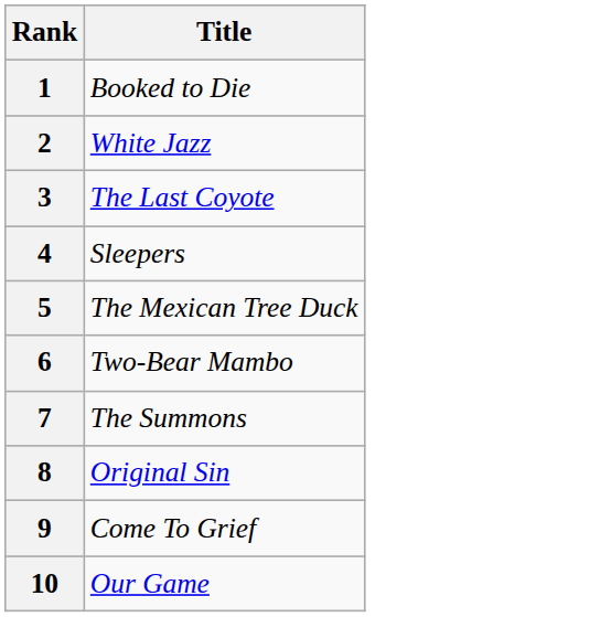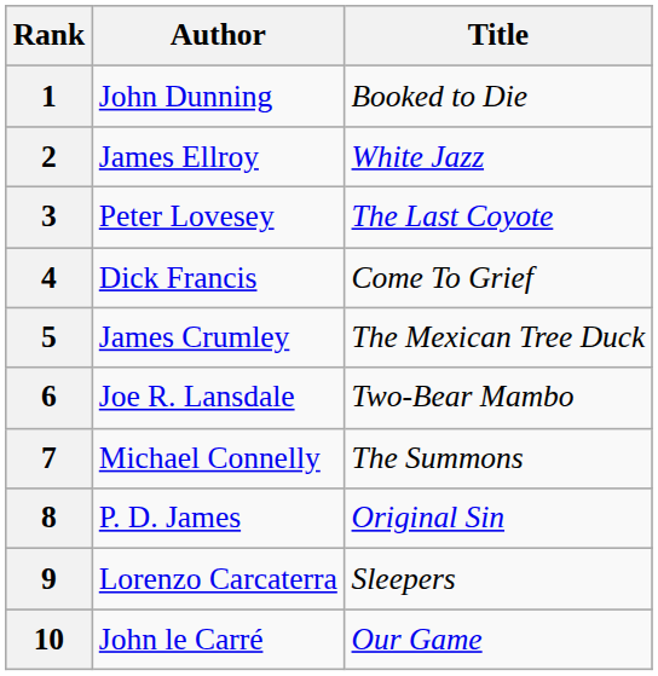+ column: Author | John Dunning | James Ellroy | Peter Lovesey | Dick Francis | James Crumley | Joe R. Lansdale | Michael Connelly | P. D. James | Lorenzo Carcaterra | John le Carré
4 | Title: Sleepers -> Come To Grief
9 | Title: Come To Grief -> Sleepers
